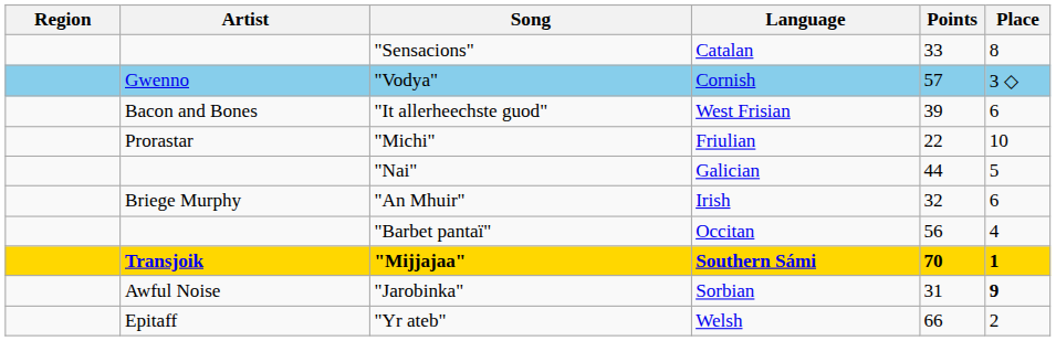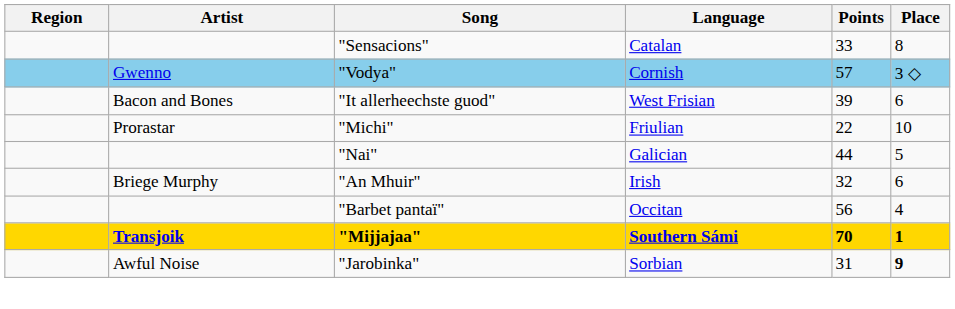- row: Epitaff | "Yr ateb" | Welsh | 66 | 2
